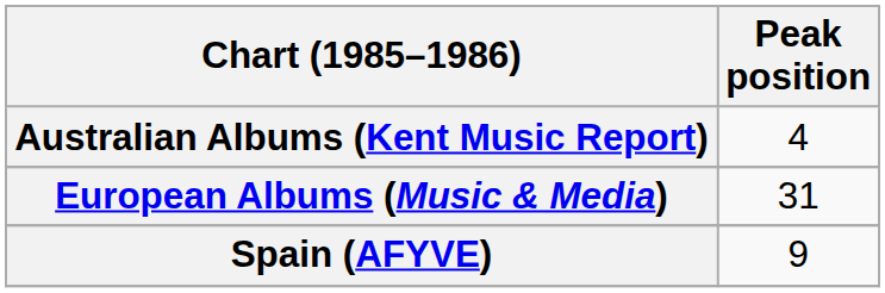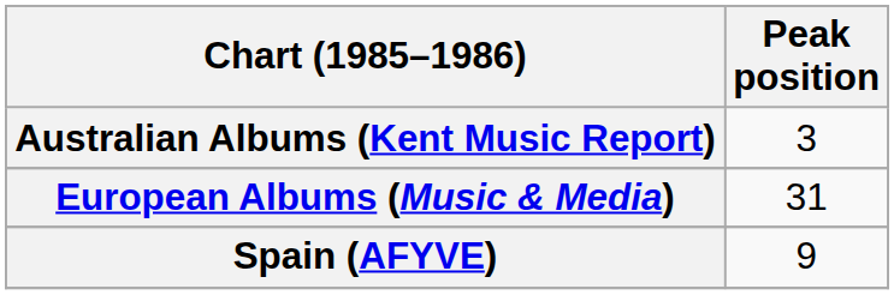Australian Albums (Kent Music Report) | Peak position: 4 -> 3
